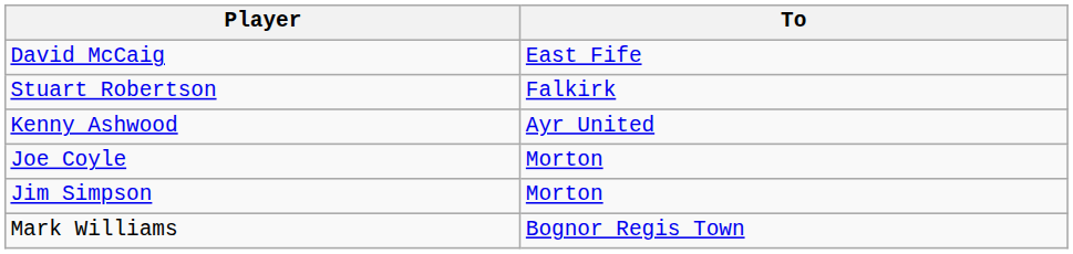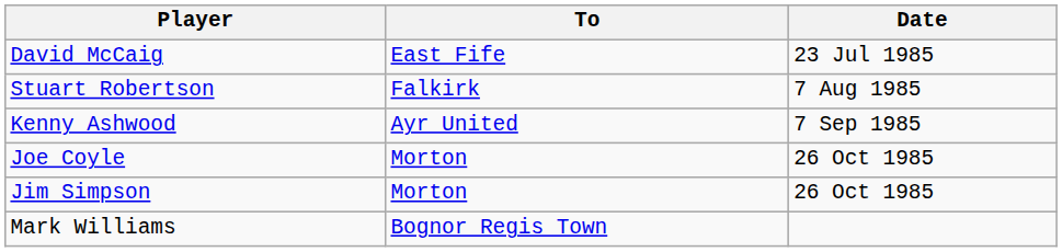+ column: Date | 23 Jul 1985 | 7 Aug 1985 | 7 Sep 1985 | 26 Oct 1985 | 26 Oct 1985
